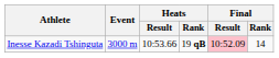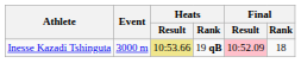Inesse Kazadi Tshinguta | Heats / Result: no background -> khaki background
Inesse Kazadi Tshinguta | Final / Rank: 14 -> 18
